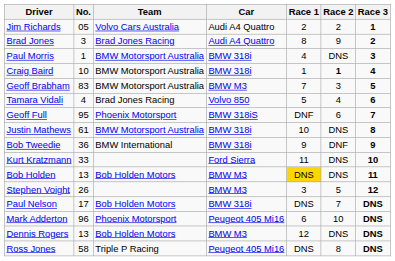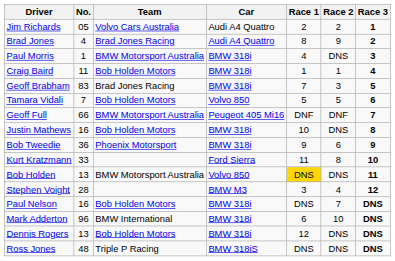Brad Jones | No.: 3 -> 4
Craig Baird | No.: 10 -> 11
Craig Baird | Team: BMW Motorsport Australia -> Bob Holden Motors
Craig Baird | Race 2: bold -> normal
Geoff Brabham | Team: BMW Motorsport Australia -> Brad Jones Racing
Geoff Brabham | Car: BMW M3 -> BMW 318i
Tamara Vidali | No.: 4 -> 7
Tamara Vidali | Team: Brad Jones Racing -> Bob Holden Motors
Tamara Vidali | Race 2: 4 -> 5
Geoff Full | No.: 95 -> 66
Geoff Full | Team: Phoenix Motorsport -> BMW Motorsport Australia
Geoff Full | Car: BMW 318iS -> Peugeot 405 Mi16
Geoff Full | Race 2: 6 -> DNF
Justin Mathews | No.: 61 -> 16
Justin Mathews | Team: BMW Motorsport Australia -> Bob Holden Motors
Bob Tweedie | Team: BMW International -> Phoenix Motorsport
Bob Tweedie | Race 2: DNF -> 6
Kurt Kratzmann | Race 2: DNS -> 8
Bob Holden | Team: Bob Holden Motors -> BMW Motorsport Australia
Bob Holden | Car: BMW M3 -> Volvo 850
Stephen Voight | No.: 26 -> 28
Stephen Voight | Race 2: 5 -> 4
Paul Nelson | No.: 17 -> 16
Mark Adderton | Team: Phoenix Motorsport -> BMW International
Mark Adderton | Car: Peugeot 405 Mi16 -> BMW 318i
Dennis Rogers | Car: BMW M3 -> BMW 318i
Ross Jones | No.: 58 -> 48
Ross Jones | Car: Peugeot 405 Mi16 -> BMW 318iS
Ross Jones | Race 2: 8 -> DNS
